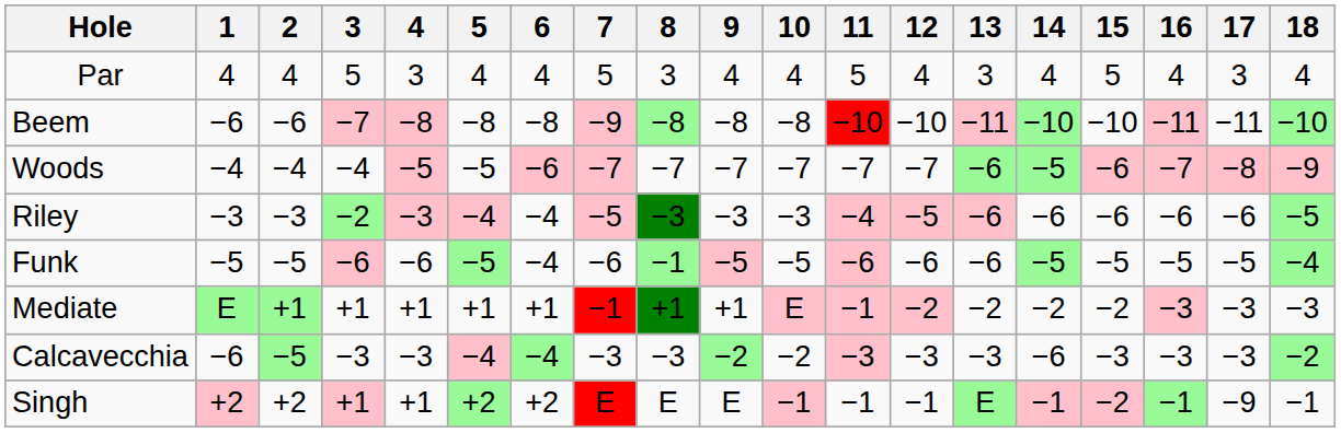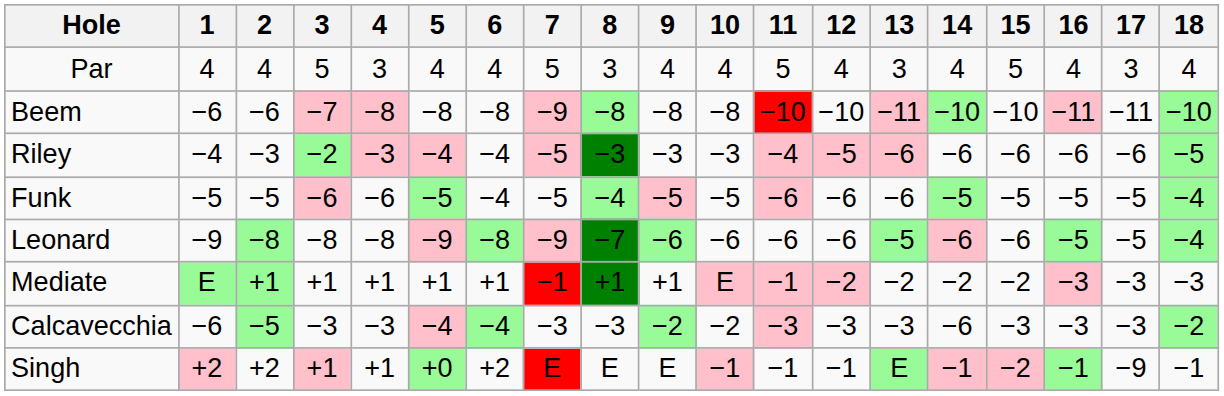- row: Woods | −4 | −4 | −4 | −5 | −5 | −6 | −7 | −7 | −7 | −7 | −7 | −7 | −6 | −5 | −6 | −7 | −8 | −9
Riley | 1: −3 -> −4
Funk | 7: −6 -> −5
Funk | 8: −1 -> −4
+ row: Leonard | −9 | −8 | −8 | −8 | −9 | −8 | −9 | −7 | −6 | −6 | −6 | −6 | −5 | −6 | −6 | −5 | −5 | −4
Singh | 5: +2 -> +0
